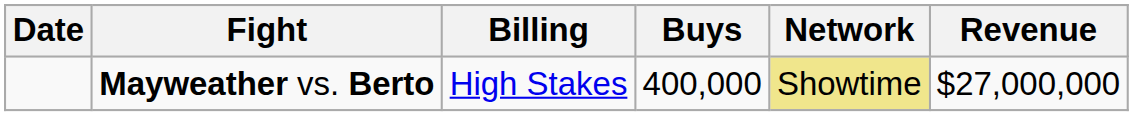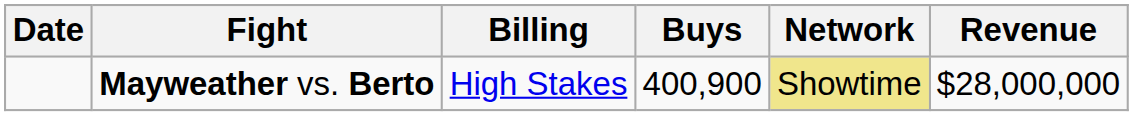Mayweather vs. Berto | Buys: 400,000 -> 400,900
Mayweather vs. Berto | Revenue: $27,000,000 -> $28,000,000
